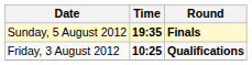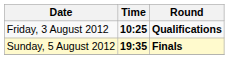rows swapped: Friday, 3 August 2012 <-> Sunday, 5 August 2012
